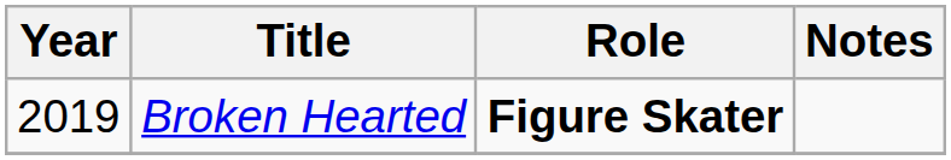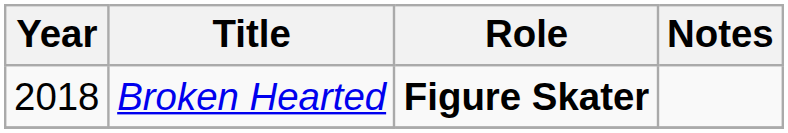Broken Hearted | Year: 2019 -> 2018
